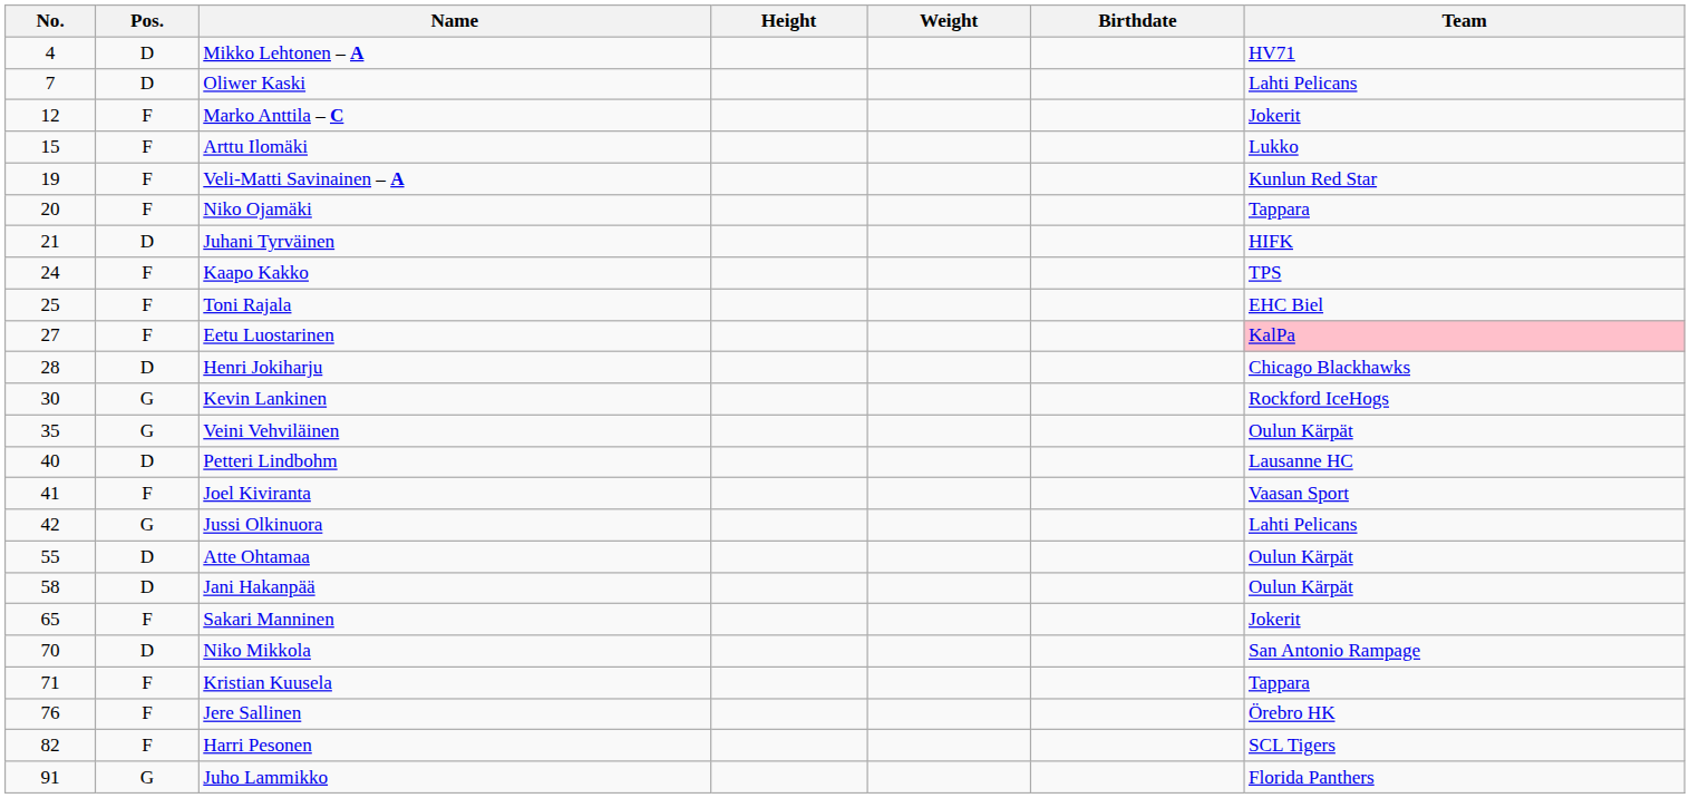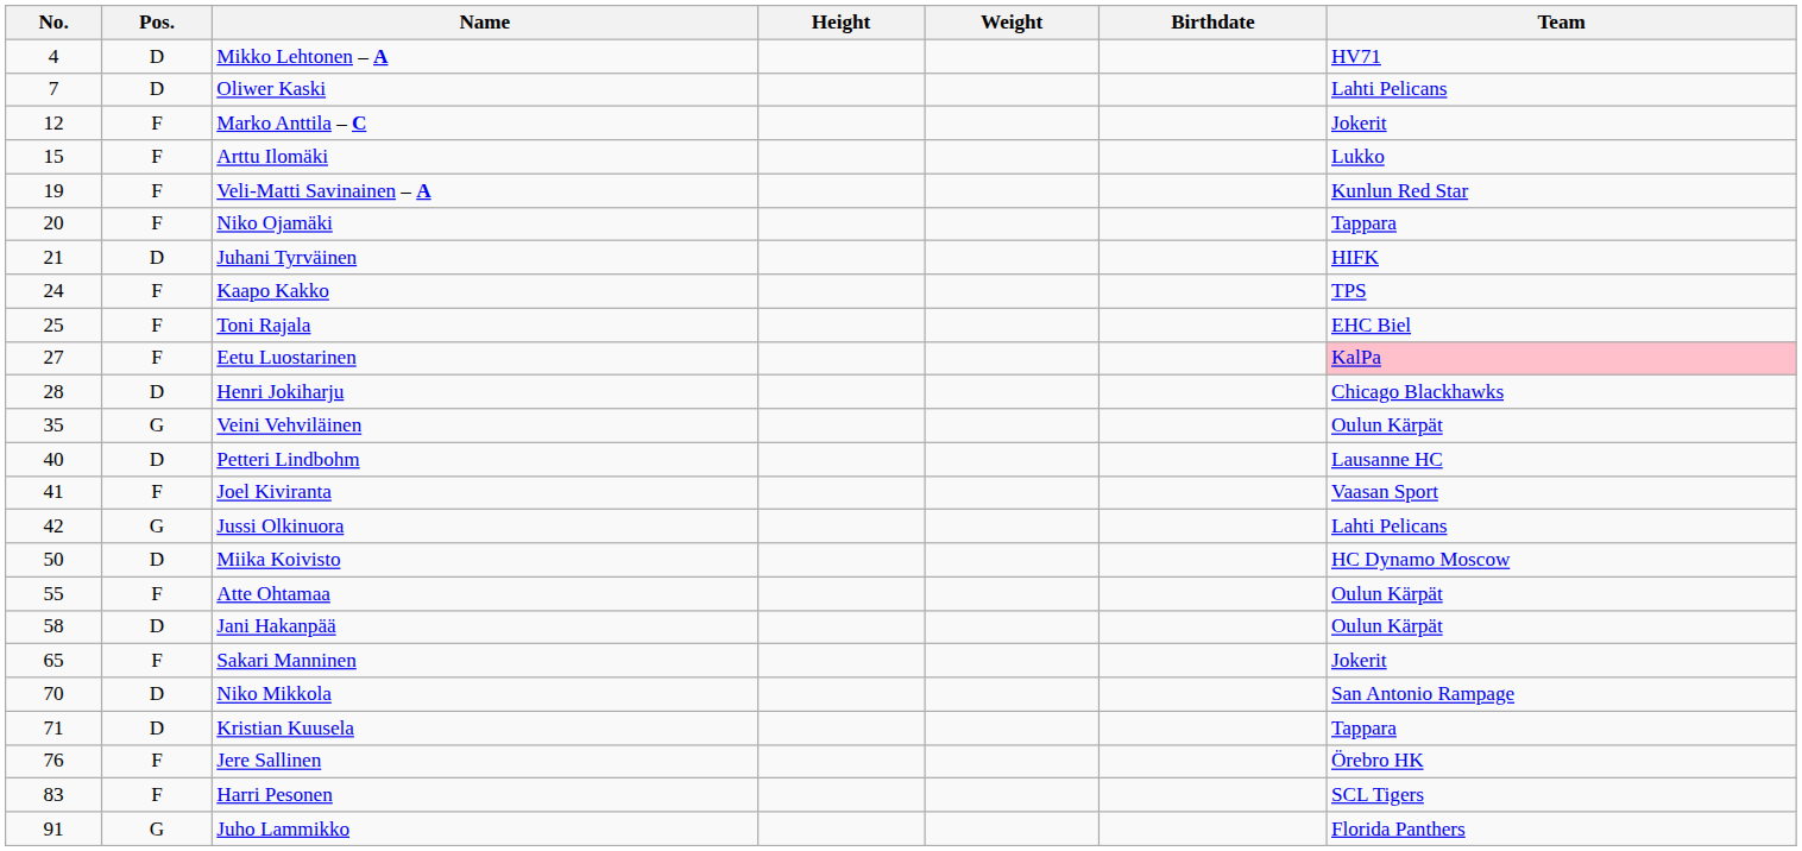- row: 30 | G | Kevin Lankinen | Rockford IceHogs
+ row: 50 | D | Miika Koivisto | HC Dynamo Moscow
Atte Ohtamaa | Pos.: D -> F
Kristian Kuusela | Pos.: F -> D
Harri Pesonen | No.: 82 -> 83
